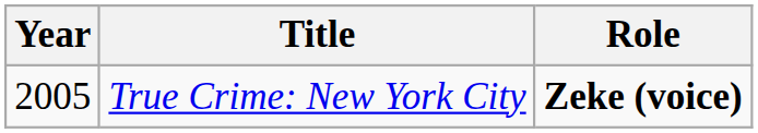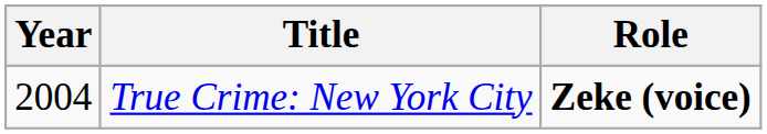True Crime: New York City | Year: 2005 -> 2004
